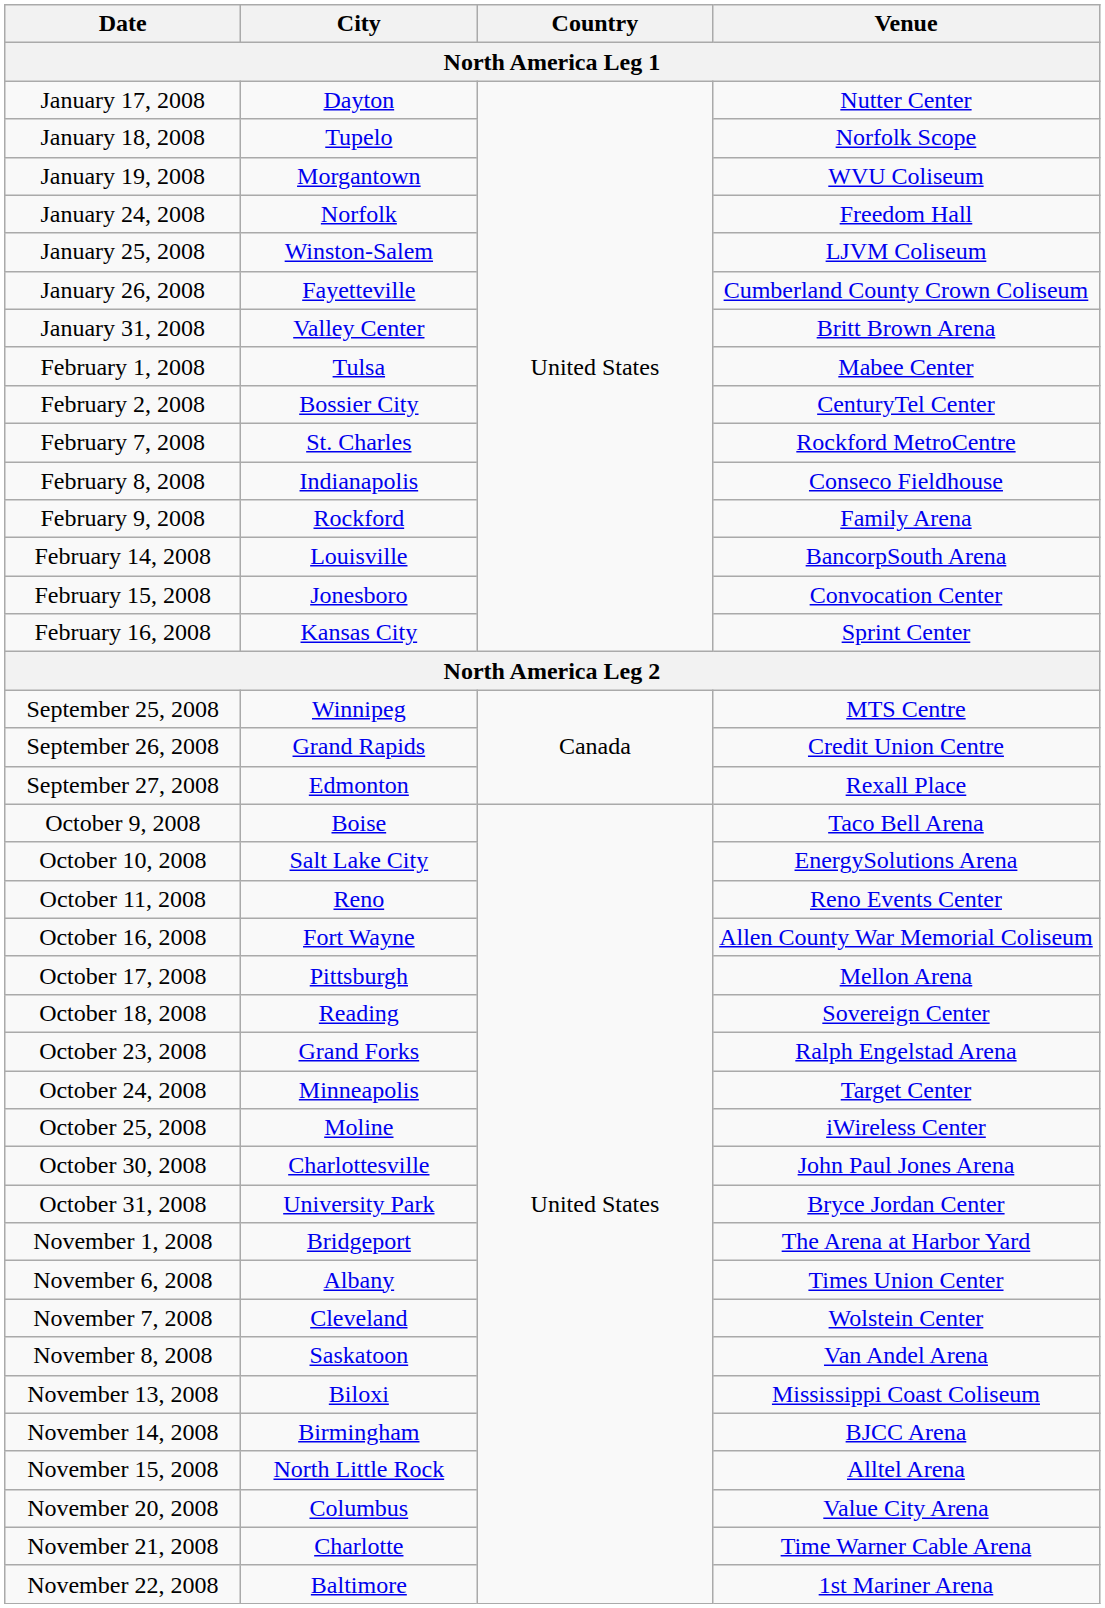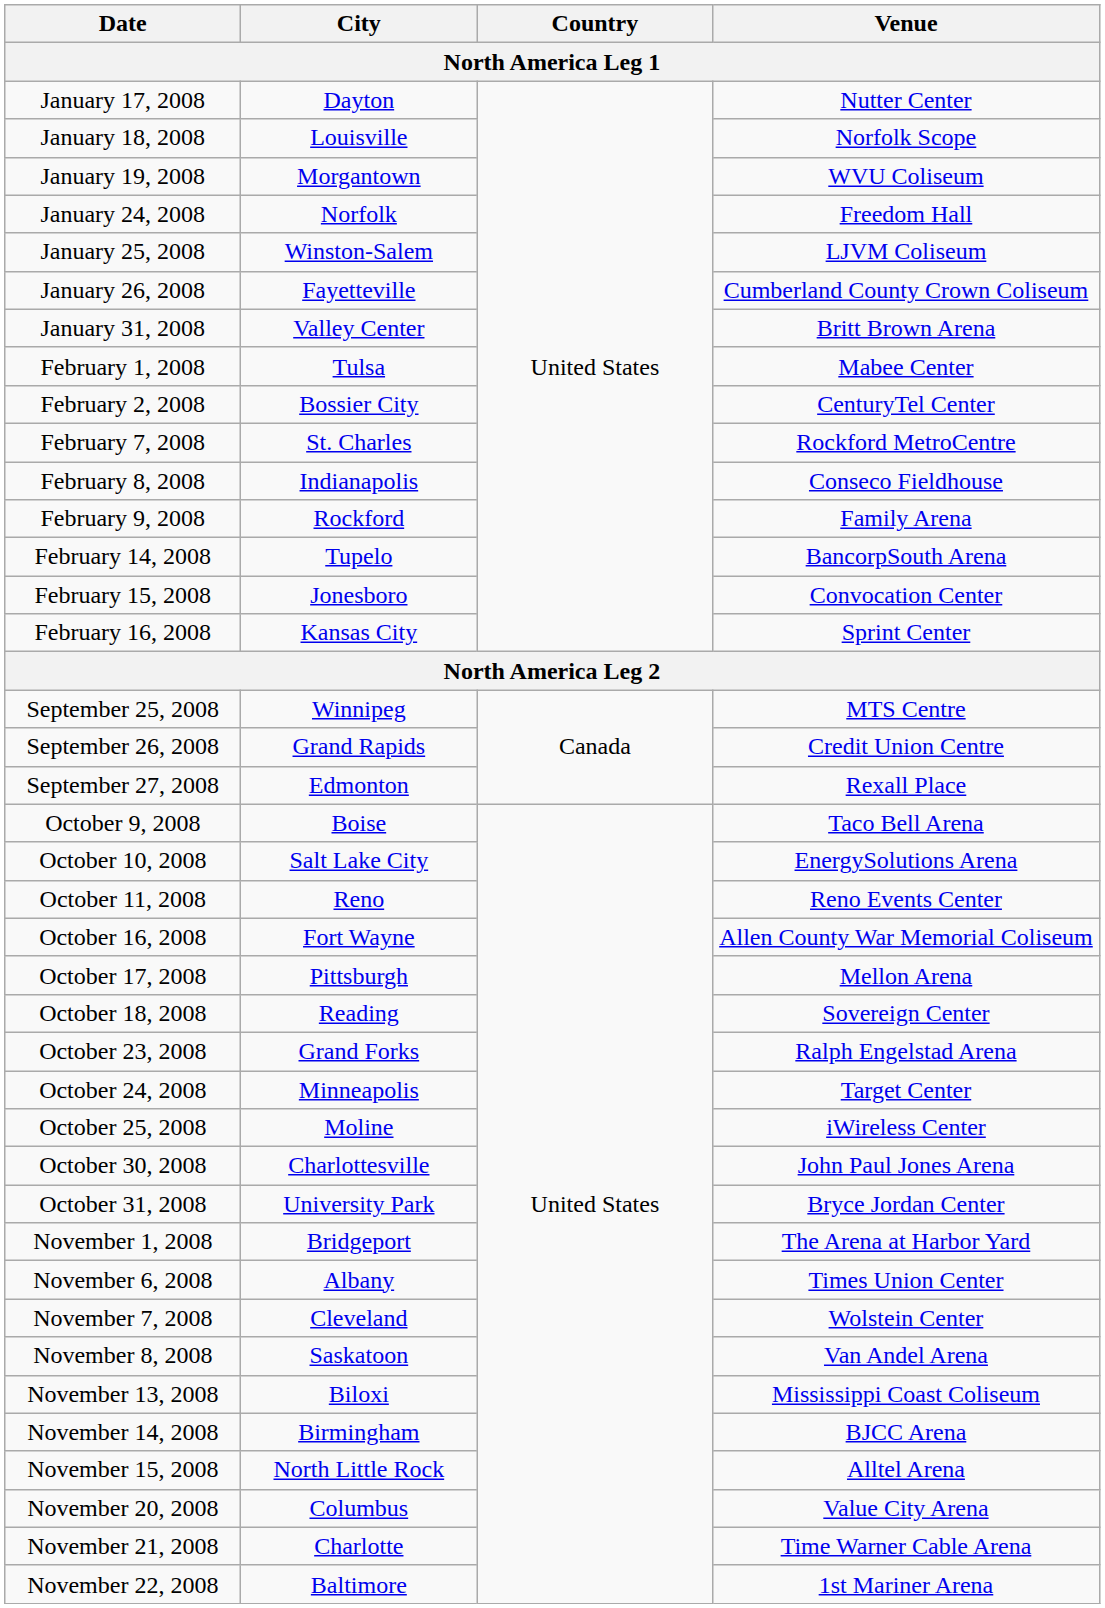January 18, 2008 | City: Tupelo -> Louisville
February 14, 2008 | City: Louisville -> Tupelo
